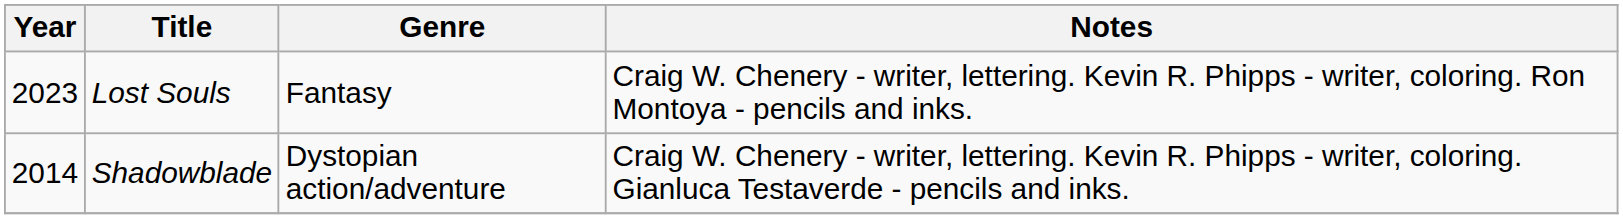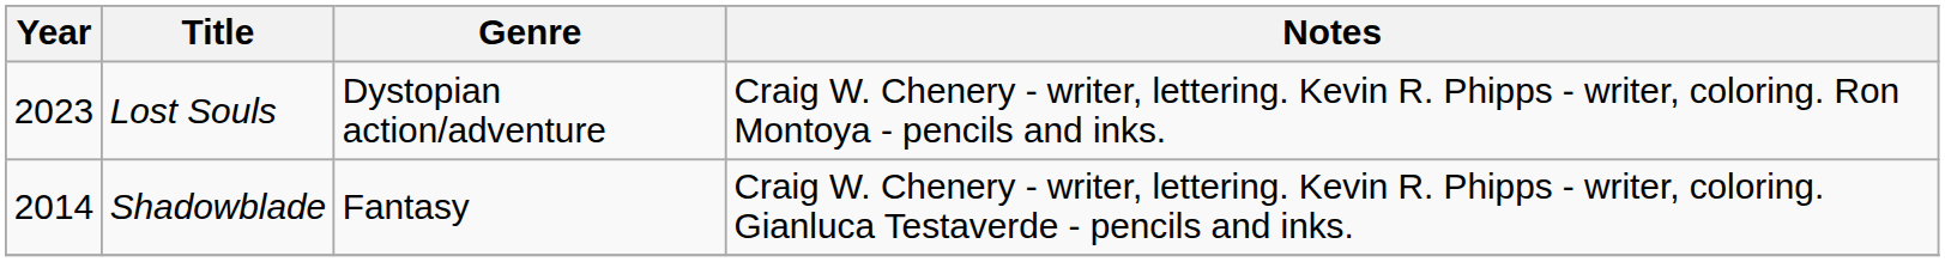Lost Souls | Genre: Fantasy -> Dystopian action/adventure
Shadowblade | Genre: Dystopian action/adventure -> Fantasy
